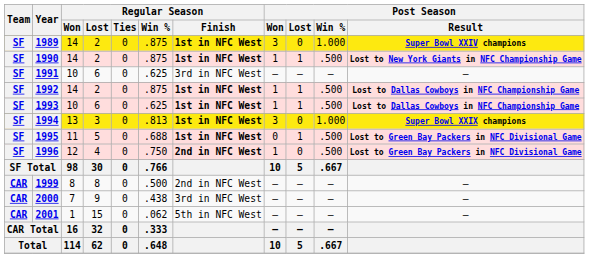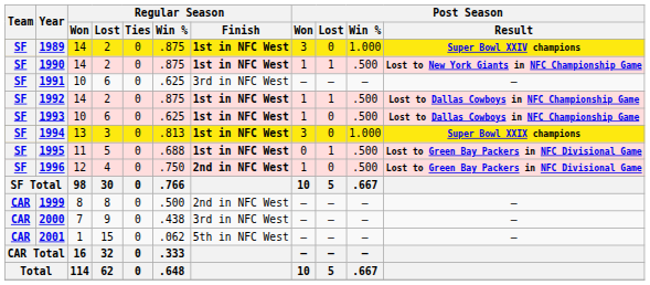1993 | Post Season / Lost: 1 -> 0
